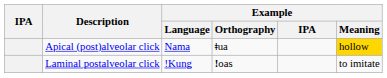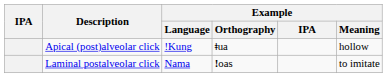Apical (post)alveolar click | Example / Language: Nama -> !Kung
Apical (post)alveolar click | Example / Meaning: gold background -> no background
Laminal postalveolar click | Example / Language: !Kung -> Nama
